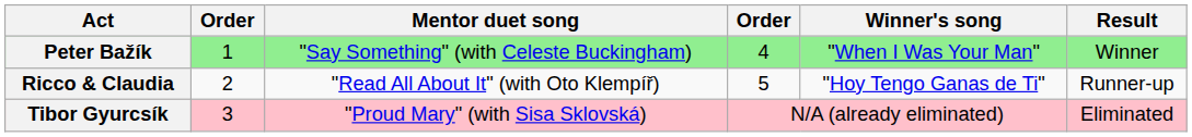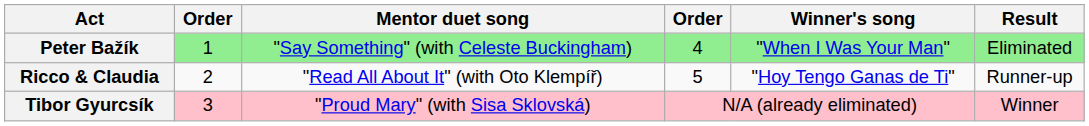Peter Bažík | Result: Winner -> Eliminated
Tibor Gyurcsík | Result: Eliminated -> Winner
